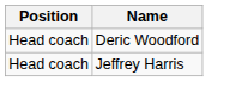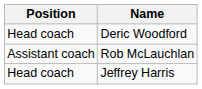+ row: Assistant coach | Rob McLauchlan
